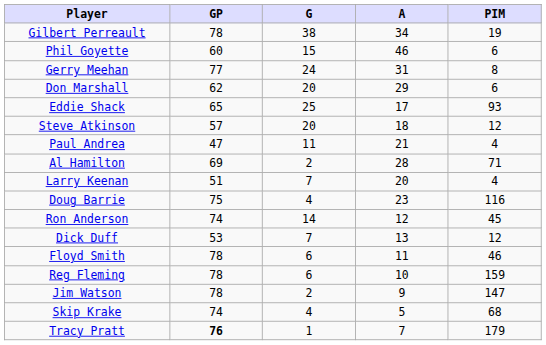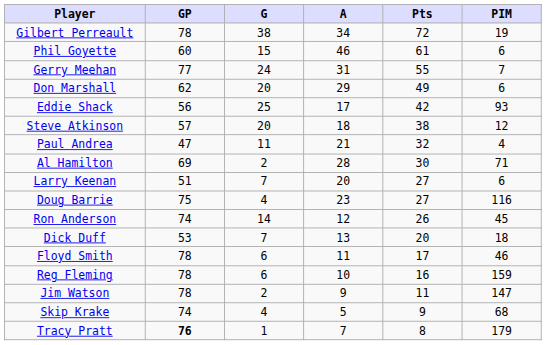+ column: Pts | 72 | 61 | 55 | 49 | 42 | 38 | 32 | 30 | 27 | 27 | 26 | 20 | 17 | 16 | 11 | 9 | 8
Gerry Meehan | PIM: 8 -> 7
Eddie Shack | GP: 65 -> 56
Larry Keenan | PIM: 4 -> 6
Dick Duff | PIM: 12 -> 18
